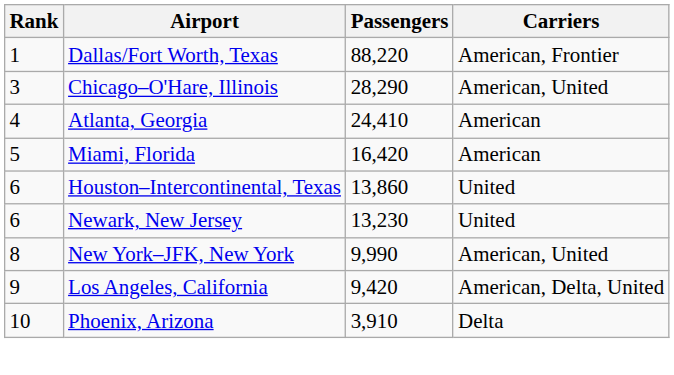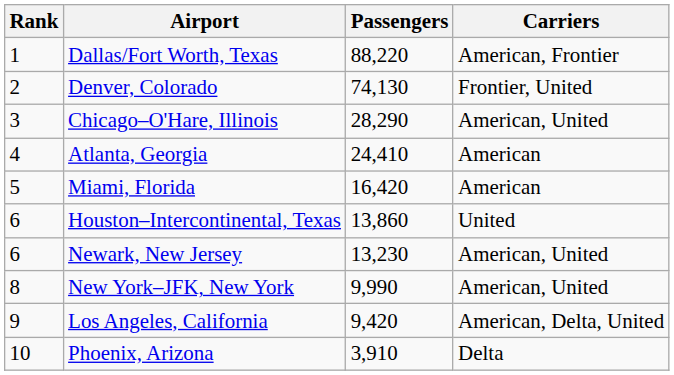+ row: 2 | Denver, Colorado | 74,130 | Frontier, United
Newark, New Jersey | Carriers: United -> American, United
